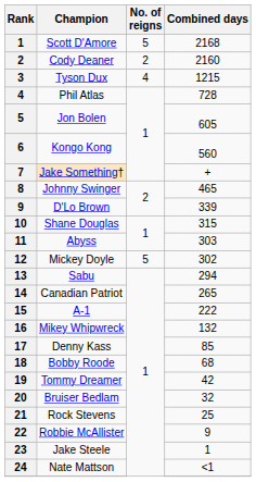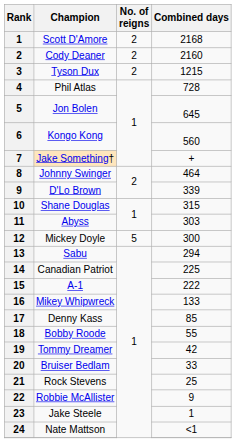Scott D'Amore | No. of reigns: 5 -> 2
Tyson Dux | No. of reigns: 4 -> 2
Jon Bolen | Combined days: 605 -> 645
Johnny Swinger | Combined days: 465 -> 464
Mickey Doyle | Combined days: 302 -> 300
Canadian Patriot | Combined days: 265 -> 225
Mikey Whipwreck | Combined days: 132 -> 133
Bobby Roode | Combined days: 68 -> 55
Bruiser Bedlam | Combined days: 32 -> 33
